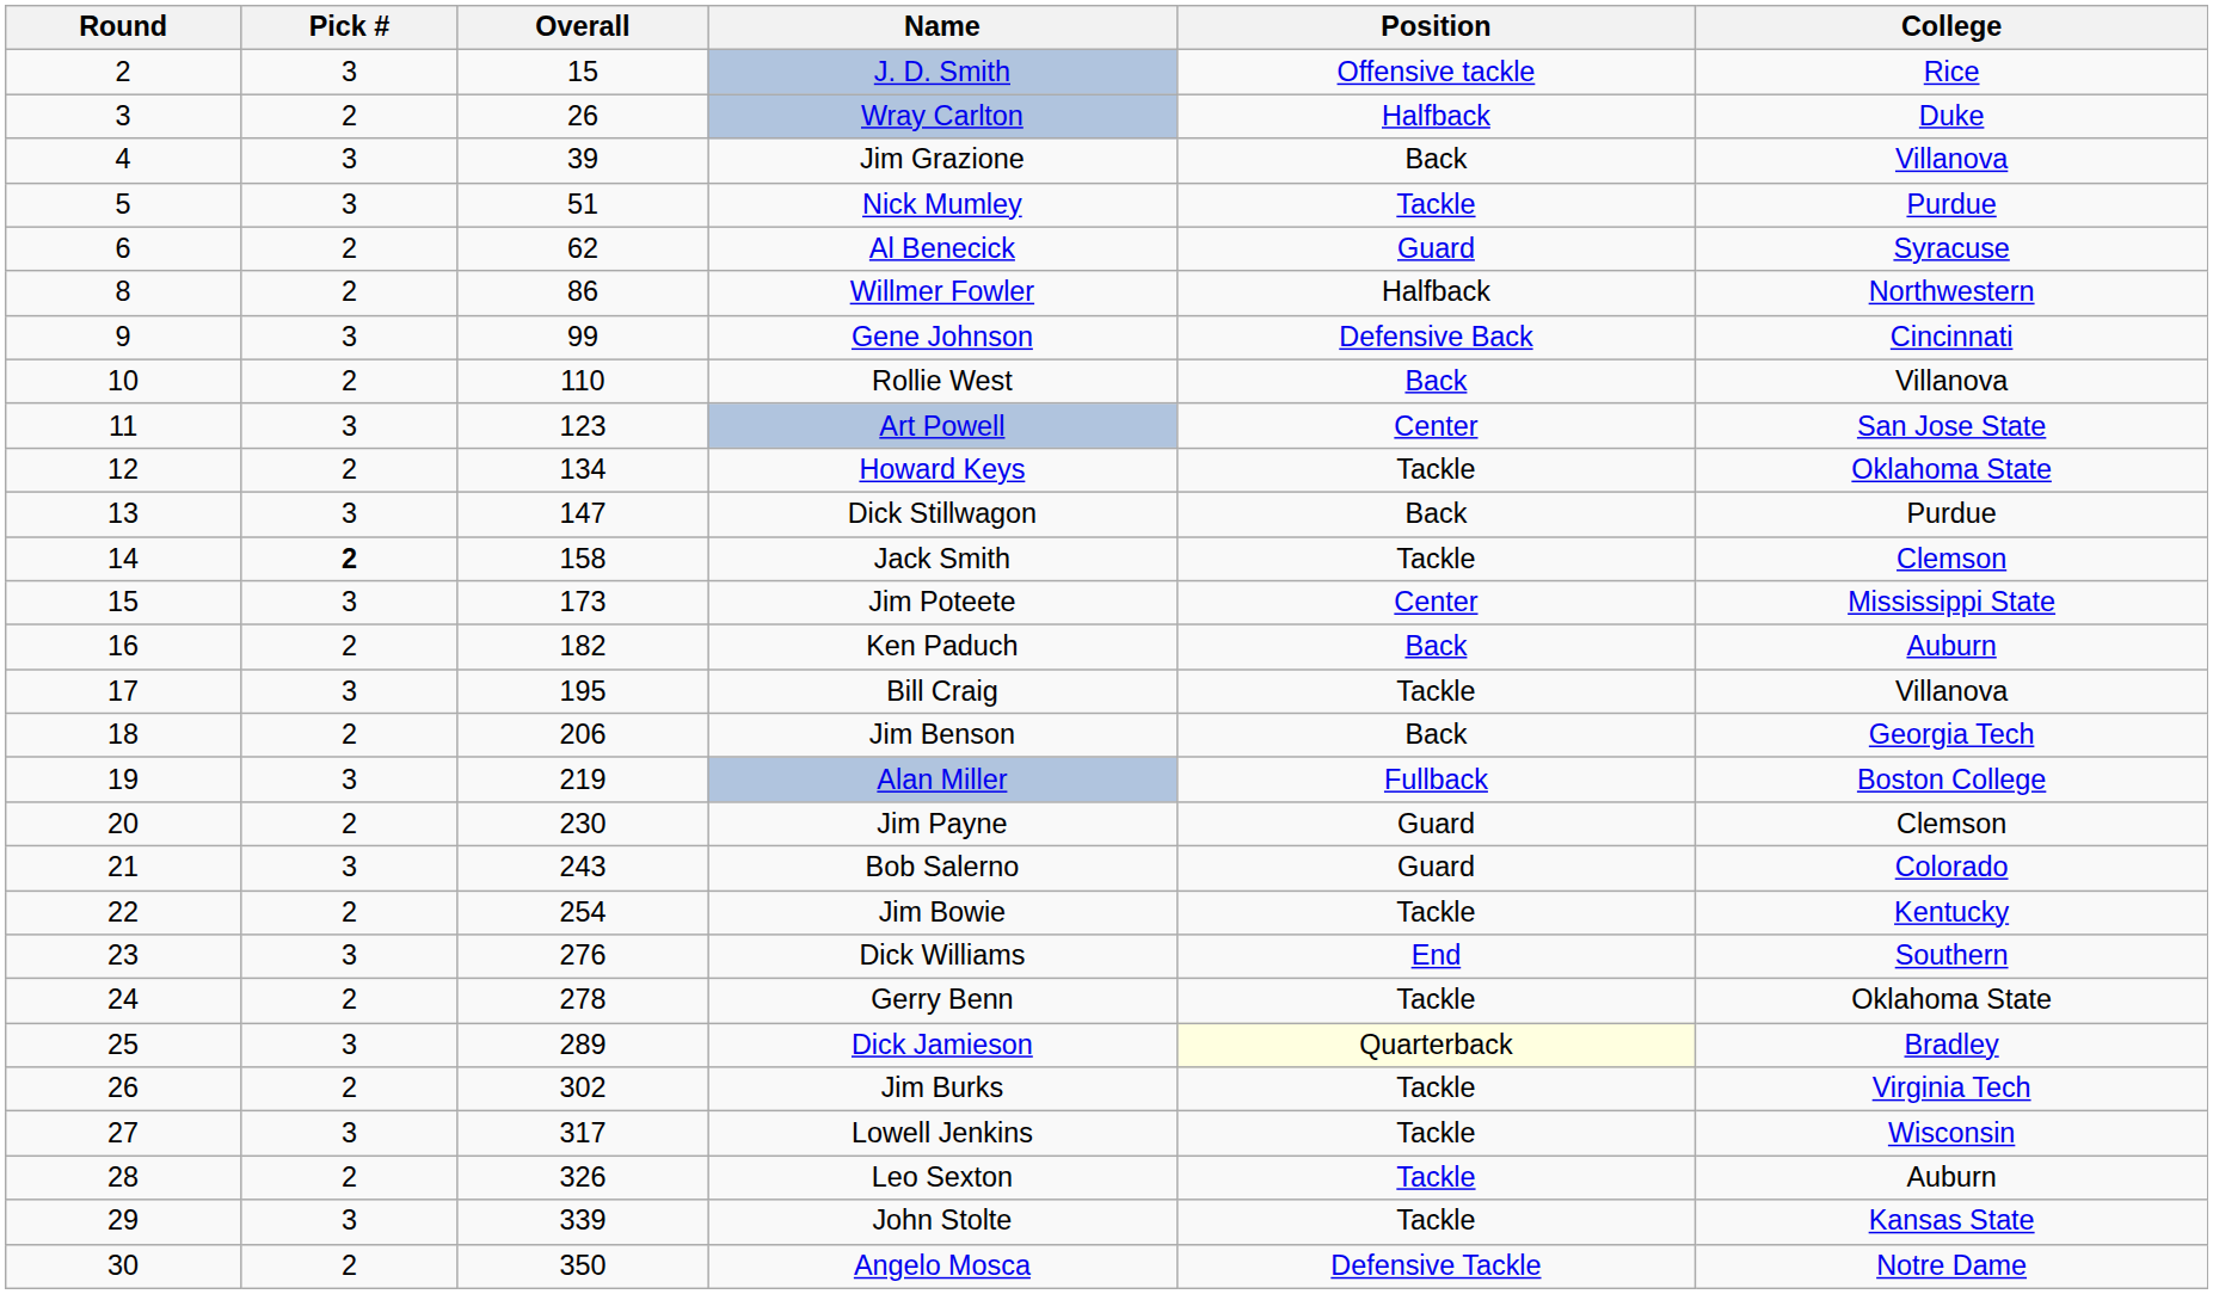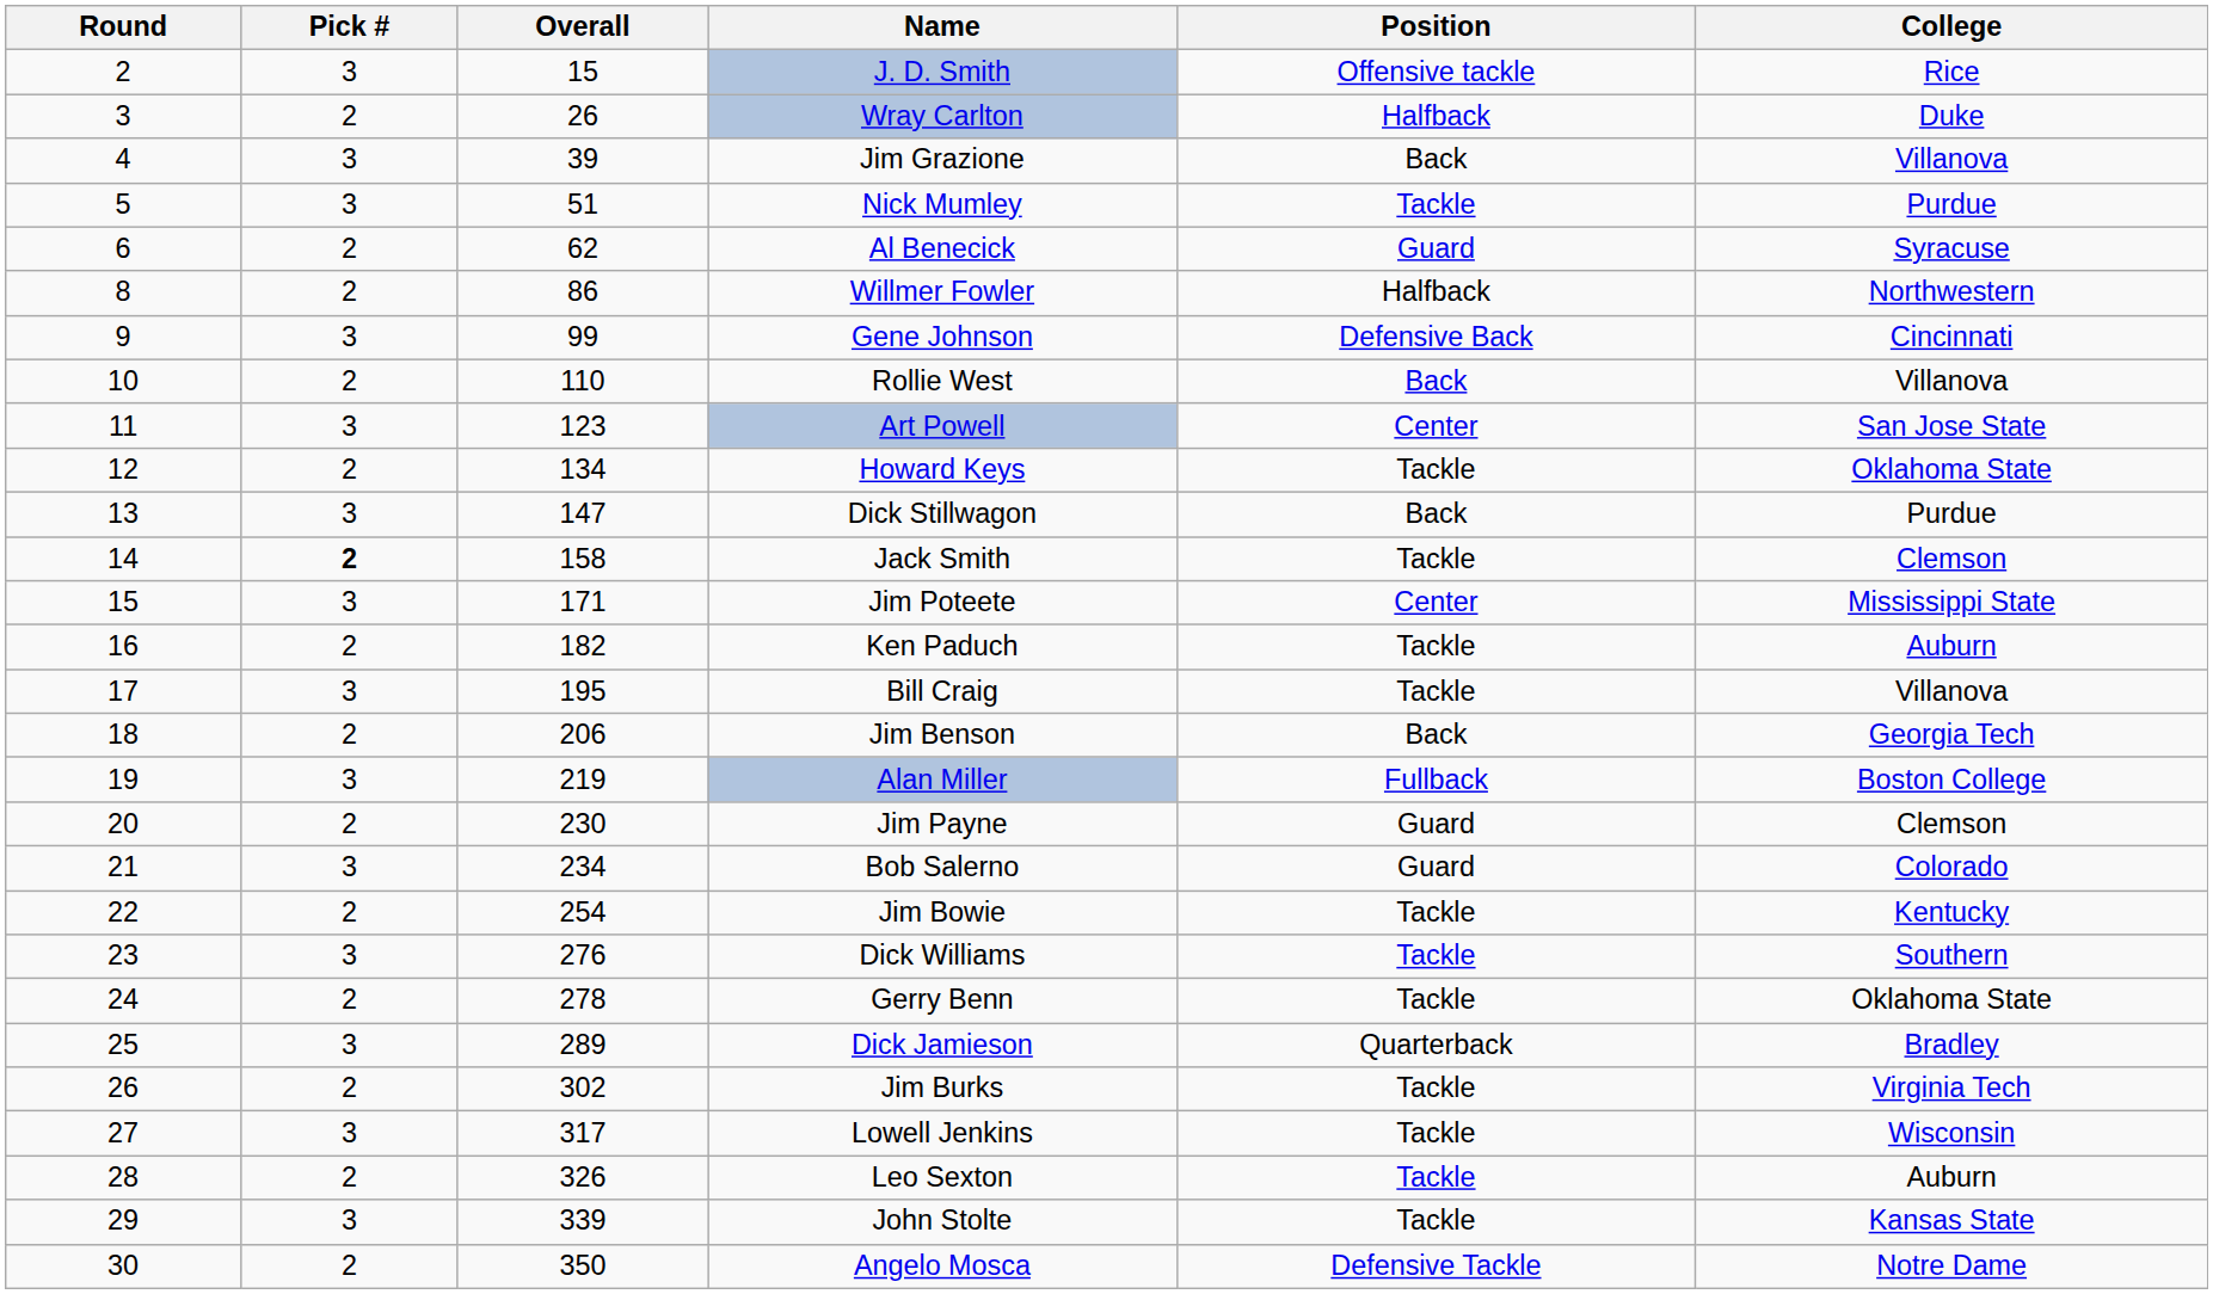Jim Poteete | Overall: 173 -> 171
Ken Paduch | Position: Back -> Tackle
Bob Salerno | Overall: 243 -> 234
Dick Williams | Position: End -> Tackle
Dick Jamieson | Position: lightyellow background -> no background
